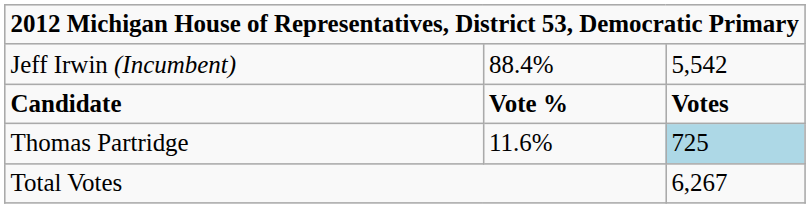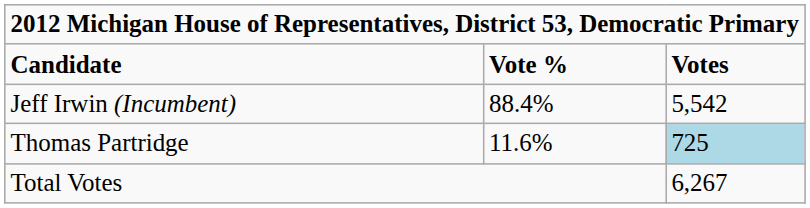rows swapped: Candidate <-> Jeff Irwin (Incumbent)
